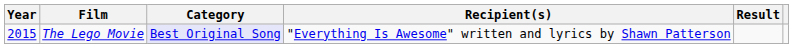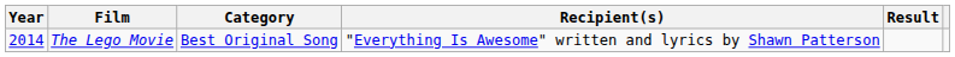The Lego Movie | Year: 2015 -> 2014
The Lego Movie | Category: lavender background -> no background
